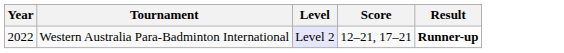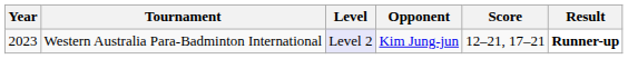+ column: Opponent | Kim Jung-jun
Western Australia Para-Badminton International | Year: 2022 -> 2023
